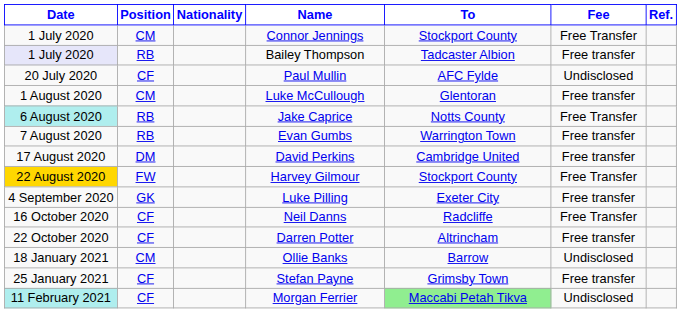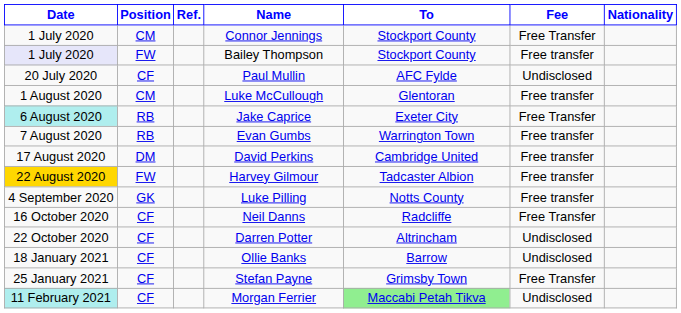columns swapped: Nationality <-> Ref.
Bailey Thompson | Position: RB -> FW
Bailey Thompson | To: Tadcaster Albion -> Stockport County
Jake Caprice | To: Notts County -> Exeter City
Harvey Gilmour | To: Stockport County -> Tadcaster Albion
Harvey Gilmour | Fee: Free Transfer -> Free transfer
Luke Pilling | To: Exeter City -> Notts County
Darren Potter | Fee: Free transfer -> Undisclosed
Ollie Banks | Position: CM -> CF
Stefan Payne | Fee: Free transfer -> Free Transfer
